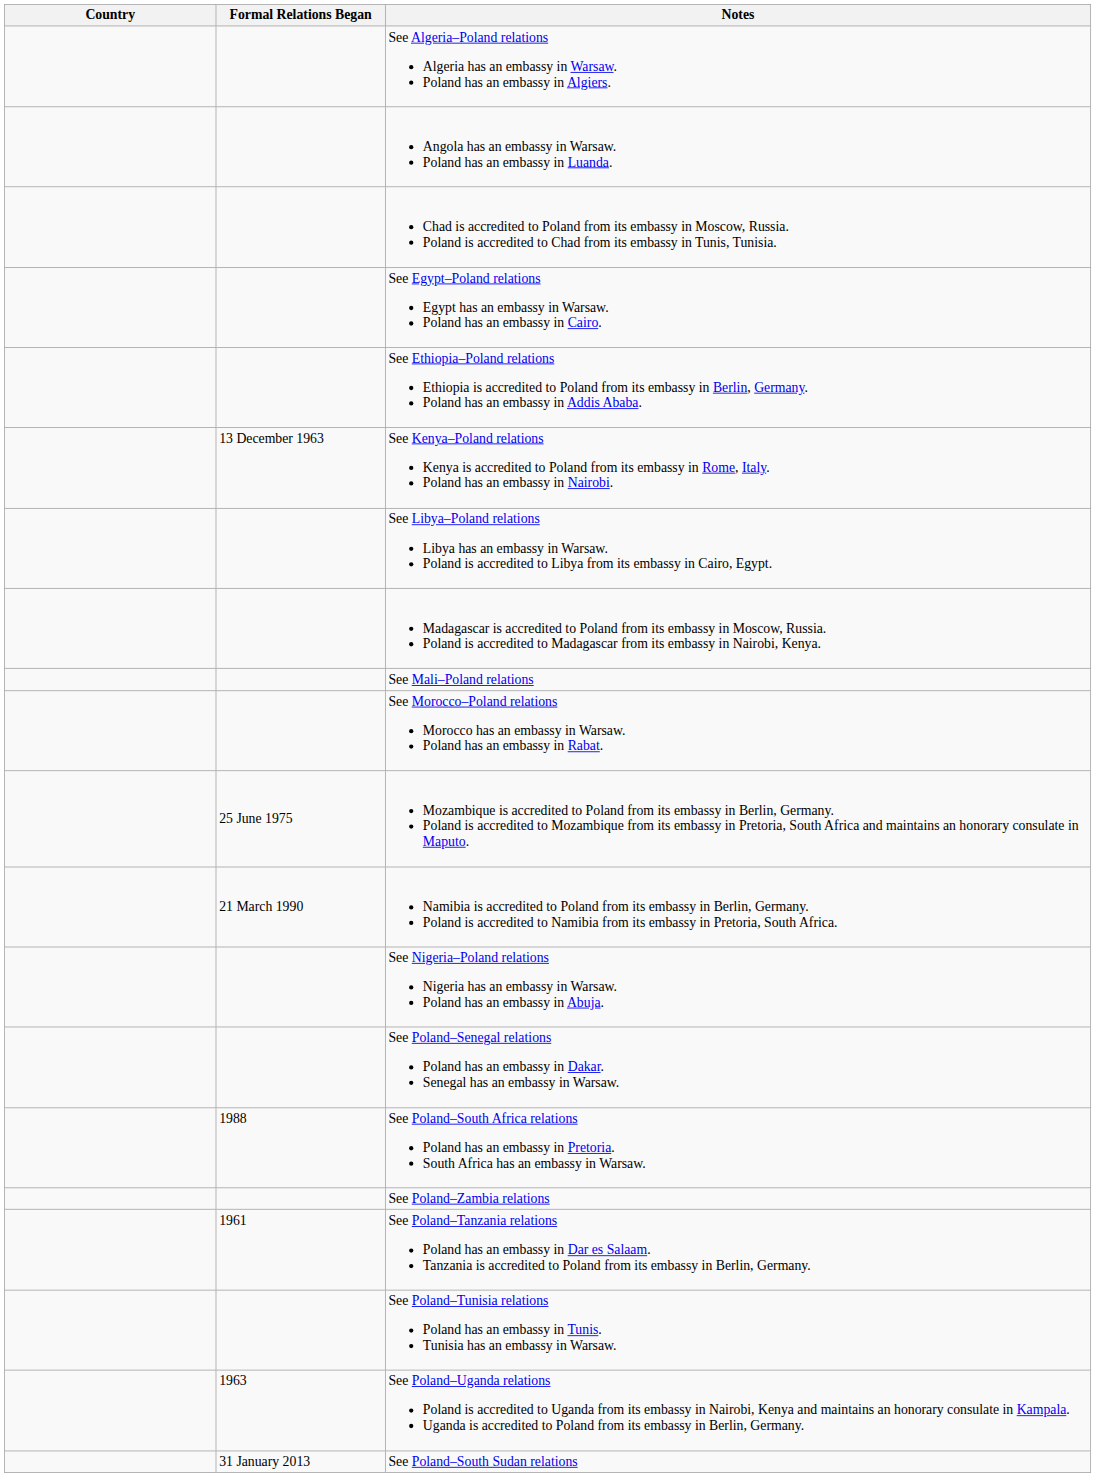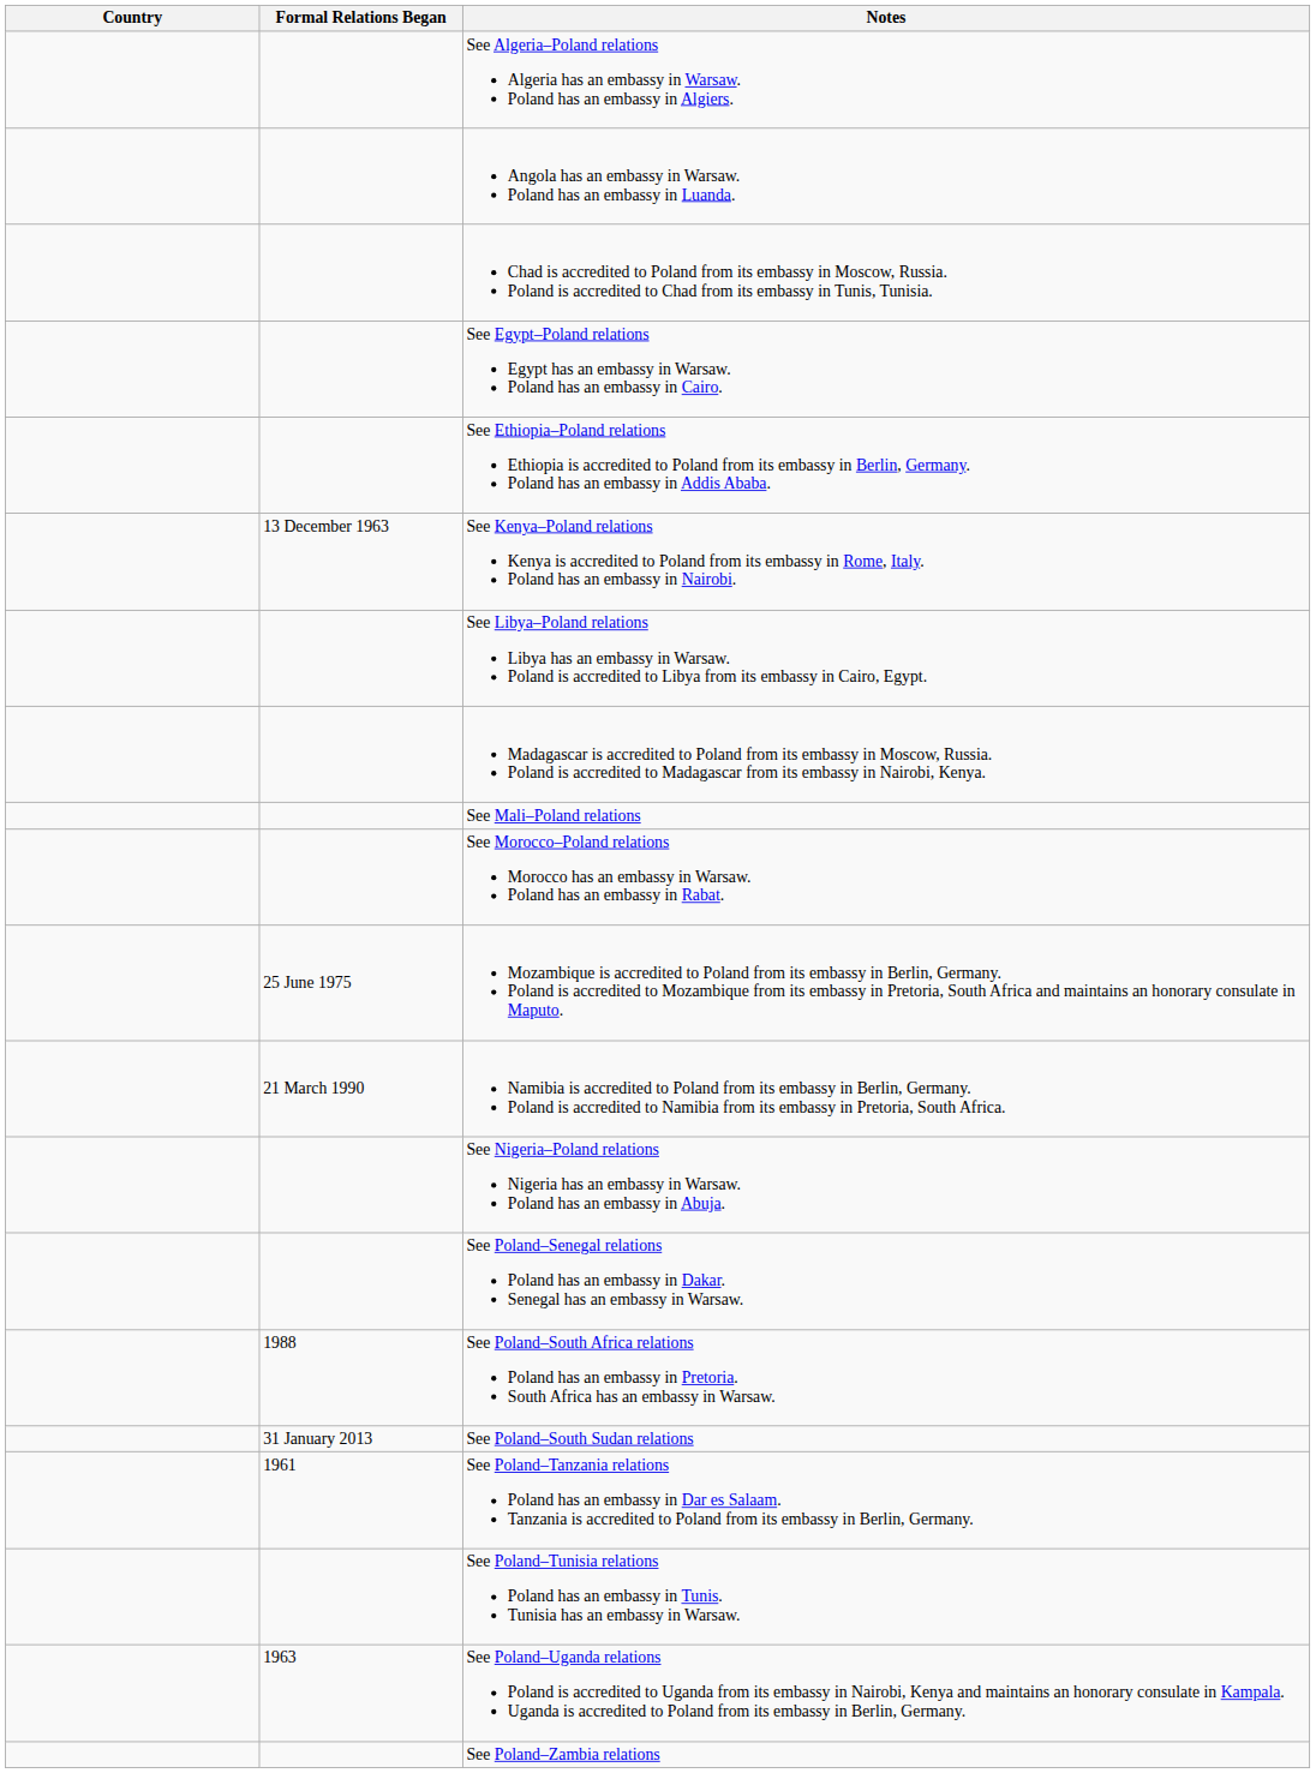rows swapped: See Poland–South Sudan relations <-> See Poland–Zambia relations
